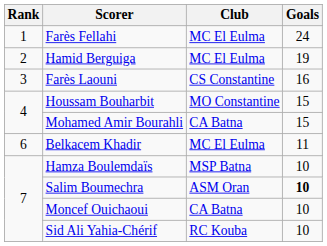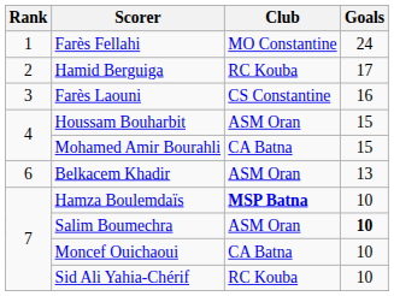Farès Fellahi | Club: MC El Eulma -> MO Constantine
Hamid Berguiga | Club: MC El Eulma -> RC Kouba
Hamid Berguiga | Goals: 19 -> 17
Houssam Bouharbit | Club: MO Constantine -> ASM Oran
Belkacem Khadir | Club: MC El Eulma -> ASM Oran
Belkacem Khadir | Goals: 11 -> 13
Hamza Boulemdaïs | Club: normal -> bold
